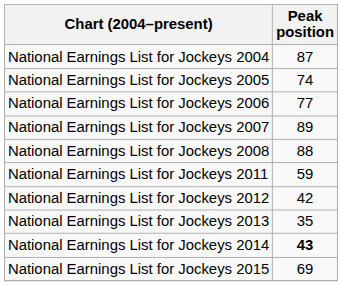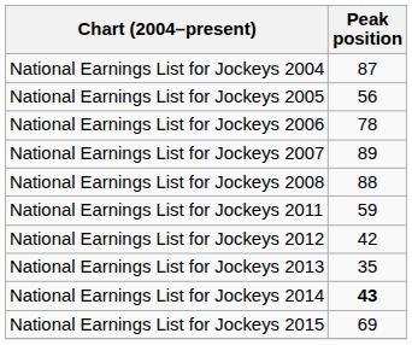National Earnings List for Jockeys 2005 | Peak position: 74 -> 56
National Earnings List for Jockeys 2006 | Peak position: 77 -> 78
